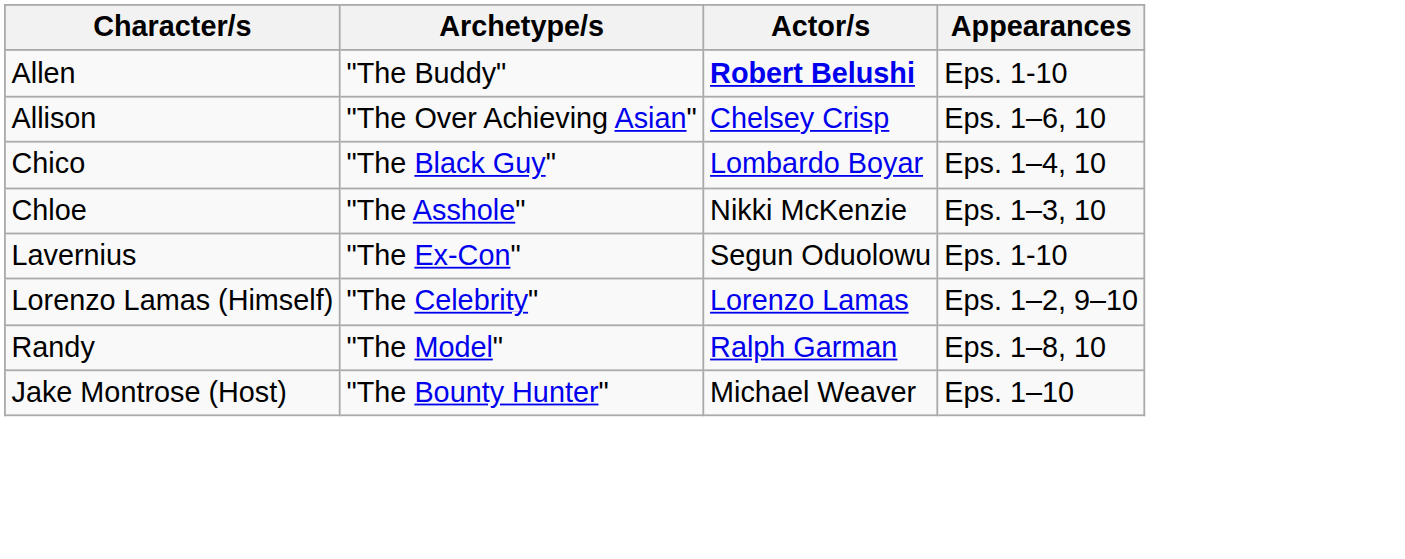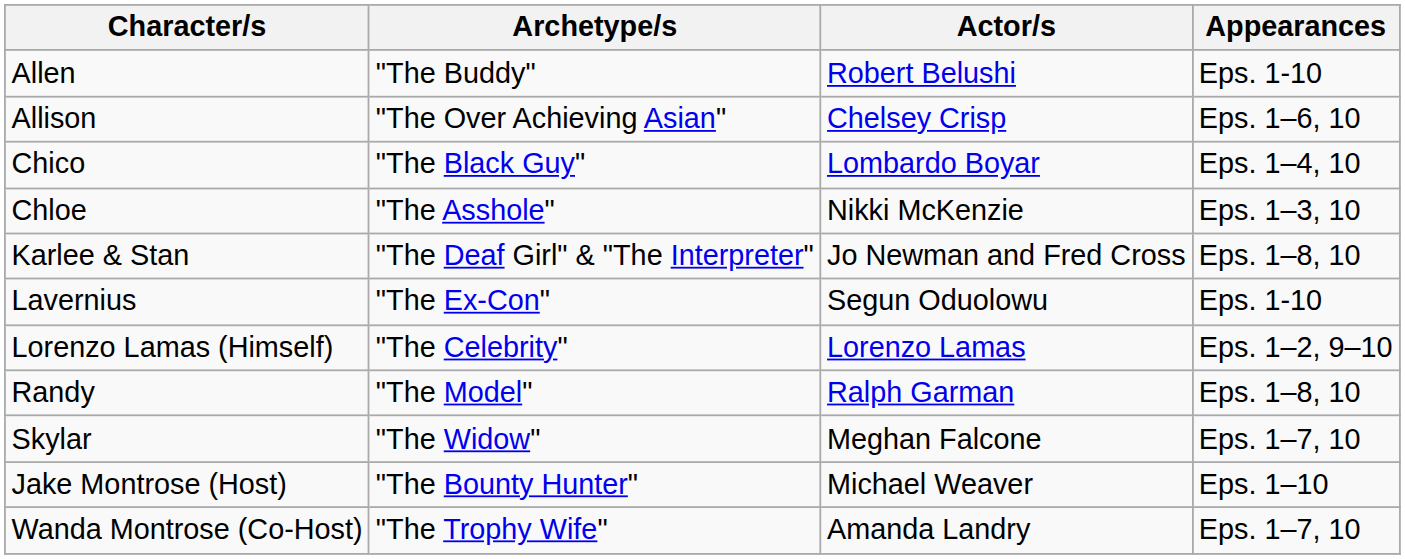Allen | Actor/s: bold -> normal
+ row: Karlee & Stan | "The Deaf Girl" & "The Interpreter" | Jo Newman and Fred Cross | Eps. 1–8, 10
+ row: Skylar | "The Widow" | Meghan Falcone | Eps. 1–7, 10
+ row: Wanda Montrose (Co-Host) | "The Trophy Wife" | Amanda Landry | Eps. 1–7, 10
